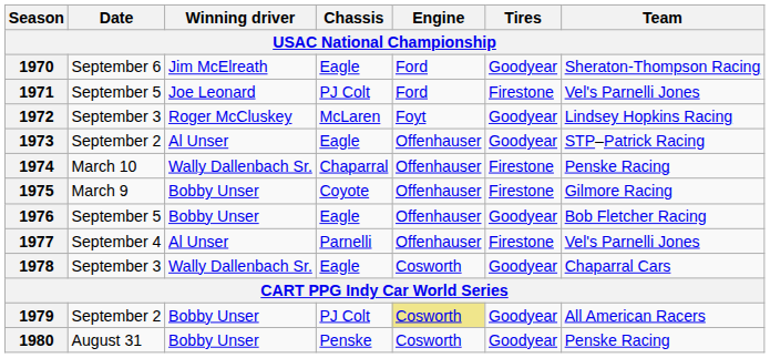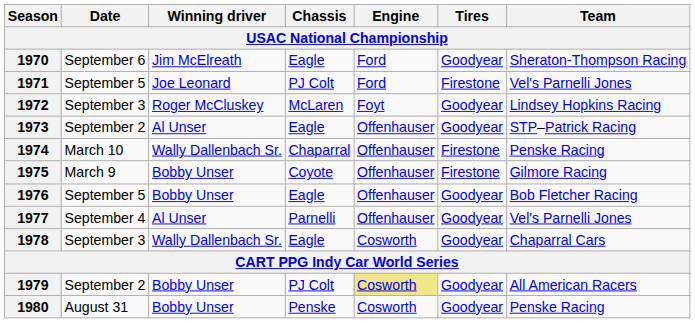1977 | Tires: Firestone -> Goodyear
